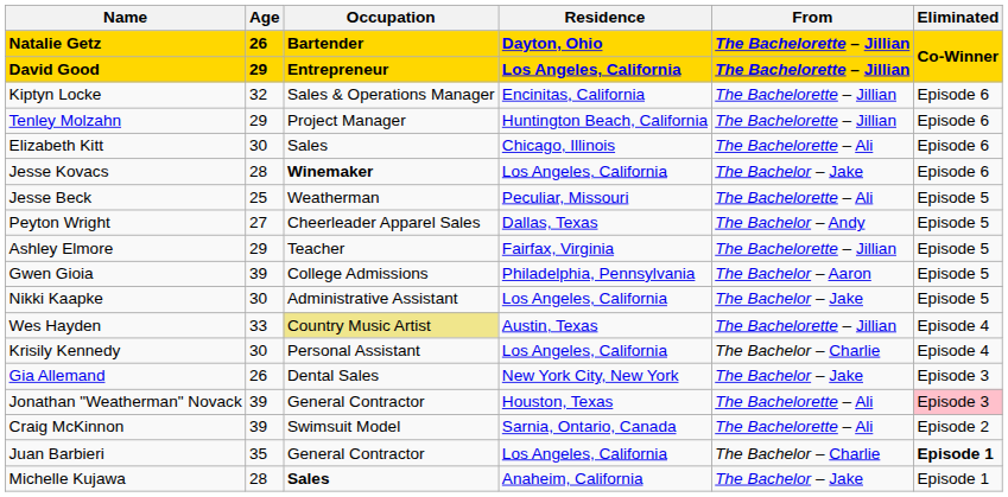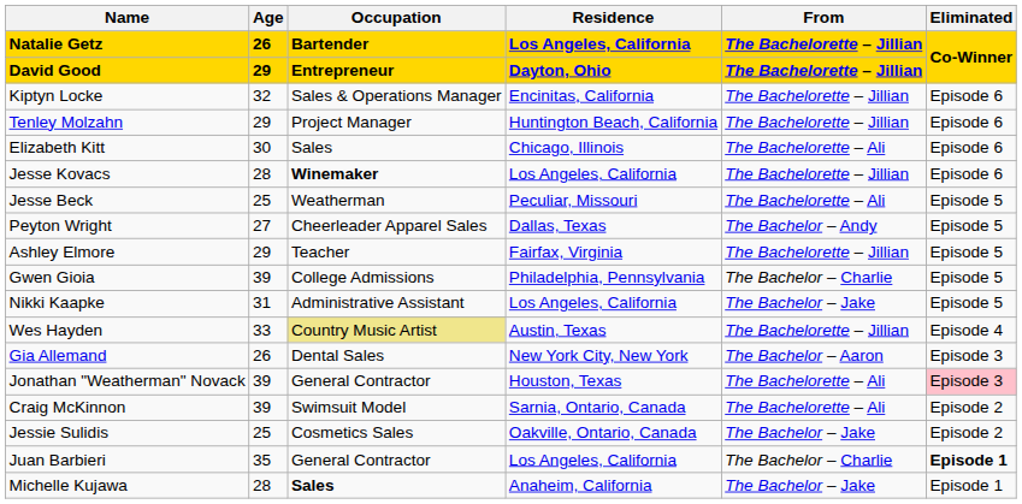Natalie Getz | Residence: Dayton, Ohio -> Los Angeles, California
David Good | Residence: Los Angeles, California -> Dayton, Ohio
Jesse Kovacs | From: The Bachelor – Jake -> The Bachelorette – Jillian
Gwen Gioia | From: The Bachelor – Aaron -> The Bachelor – Charlie
Nikki Kaapke | Age: 30 -> 31
- row: Krisily Kennedy | 30 | Personal Assistant | Los Angeles, California | The Bachelor – Charlie | Episode 4
Gia Allemand | From: The Bachelor – Jake -> The Bachelor – Aaron
+ row: Jessie Sulidis | 25 | Cosmetics Sales | Oakville, Ontario, Canada | The Bachelor – Jake | Episode 2
